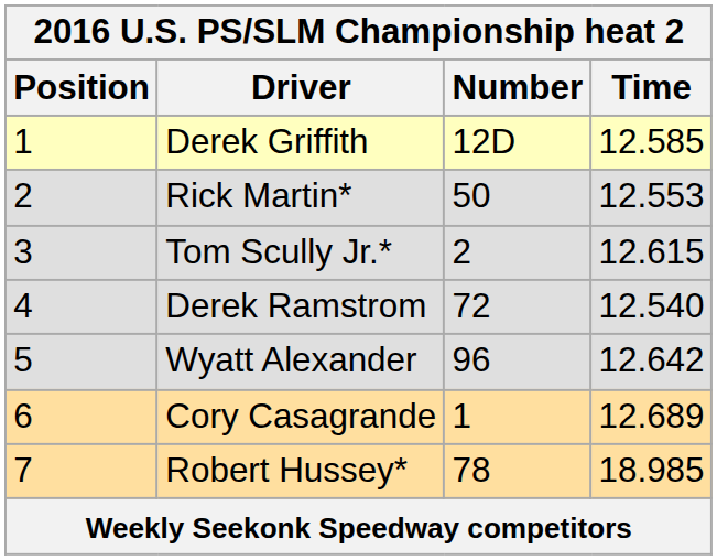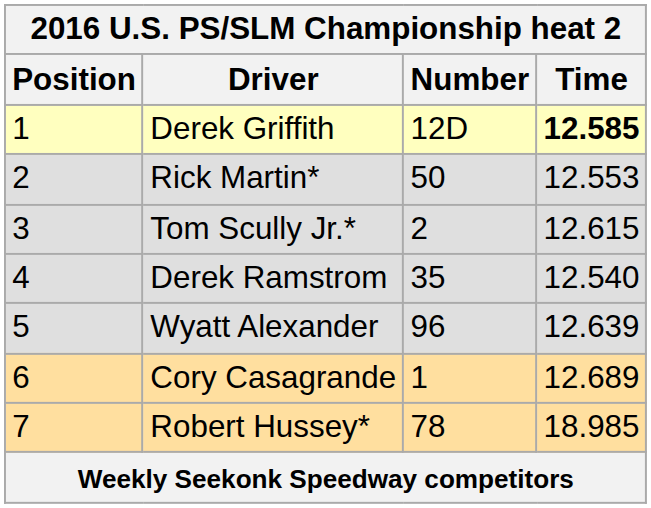Derek Griffith | Time: normal -> bold
Derek Ramstrom | Number: 72 -> 35
Wyatt Alexander | Time: 12.642 -> 12.639
